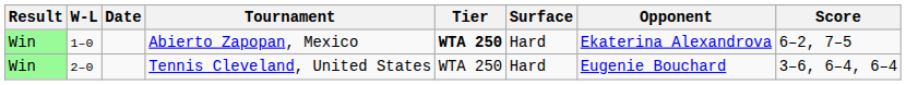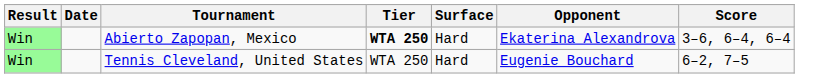- column: W-L | 1–0 | 2–0
Abierto Zapopan, Mexico | Score: 6–2, 7–5 -> 3–6, 6–4, 6–4
Tennis Cleveland, United States | Score: 3–6, 6–4, 6–4 -> 6–2, 7–5
